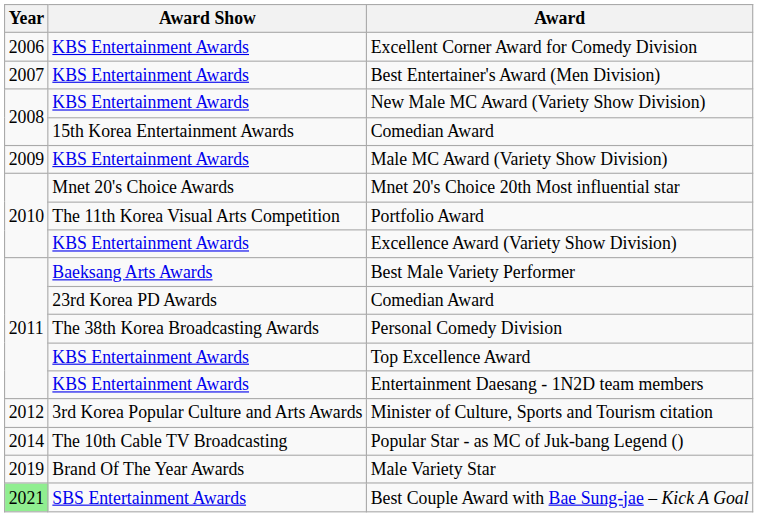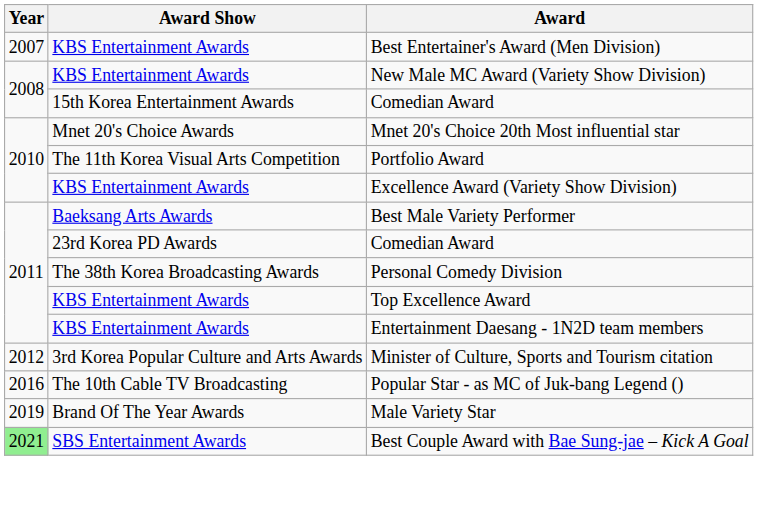- row: 2006 | KBS Entertainment Awards | Excellent Corner Award for Comedy Division
- row: 2009 | KBS Entertainment Awards | Male MC Award (Variety Show Division)
Popular Star - as MC of Juk-bang Legend () | Year: 2014 -> 2016
